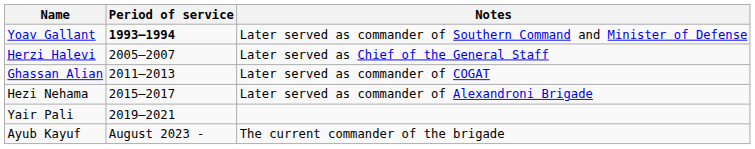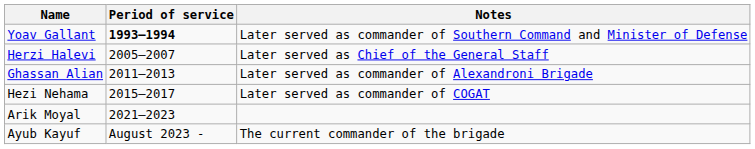Ghassan Alian | Notes: Later served as commander of COGAT -> Later served as commander of Alexandroni Brigade
Hezi Nehama | Notes: Later served as commander of Alexandroni Brigade -> Later served as commander of COGAT
- row: Yair Pali | 2019–2021
+ row: Arik Moyal | 2021–2023
